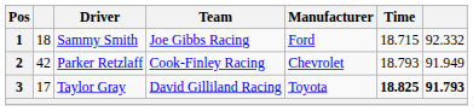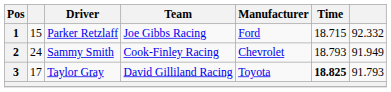1 | column 2: 18 -> 15
1 | Driver: Sammy Smith -> Parker Retzlaff
2 | column 2: 42 -> 24
2 | Driver: Parker Retzlaff -> Sammy Smith
3 | column 7: bold -> normal
